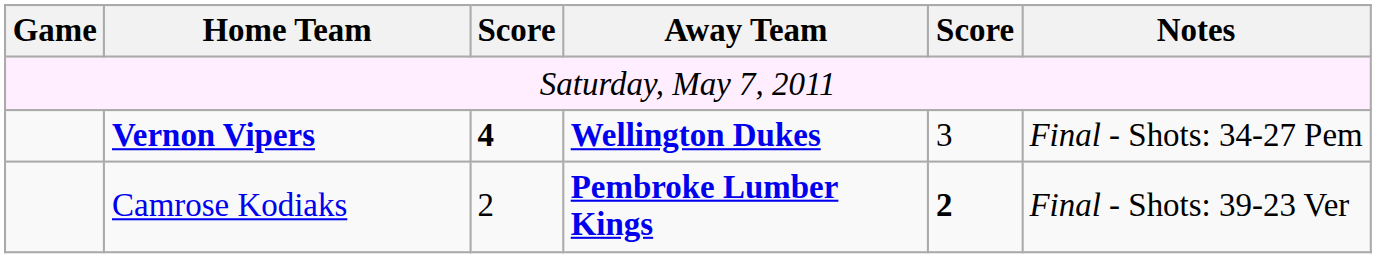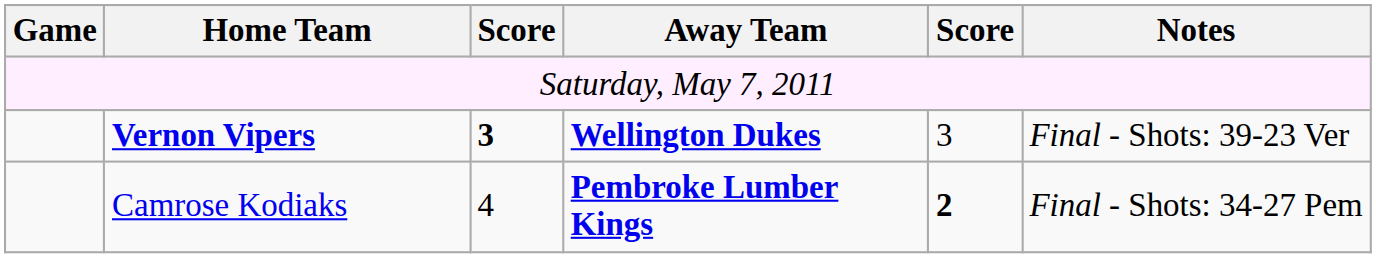Vernon Vipers | column 3: 4 -> 3
Vernon Vipers | Notes: Final - Shots: 34-27 Pem -> Final - Shots: 39-23 Ver
Camrose Kodiaks | column 3: 2 -> 4
Camrose Kodiaks | Notes: Final - Shots: 39-23 Ver -> Final - Shots: 34-27 Pem
